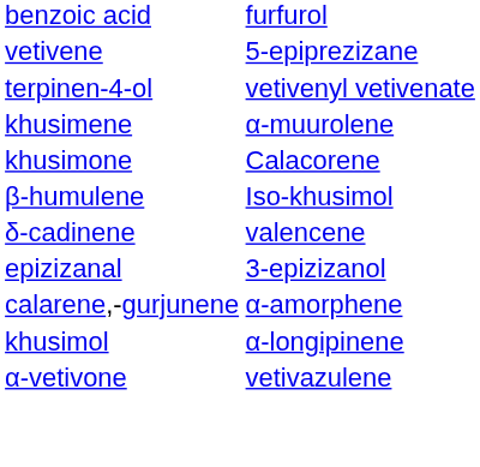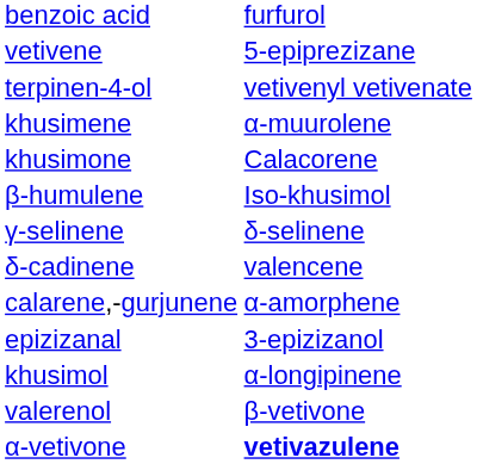+ row: γ-selinene | δ-selinene
rows swapped: calarene,-gurjunene <-> epizizanal
+ row: valerenol | β-vetivone
α-vetivone | column 2: normal -> bold
